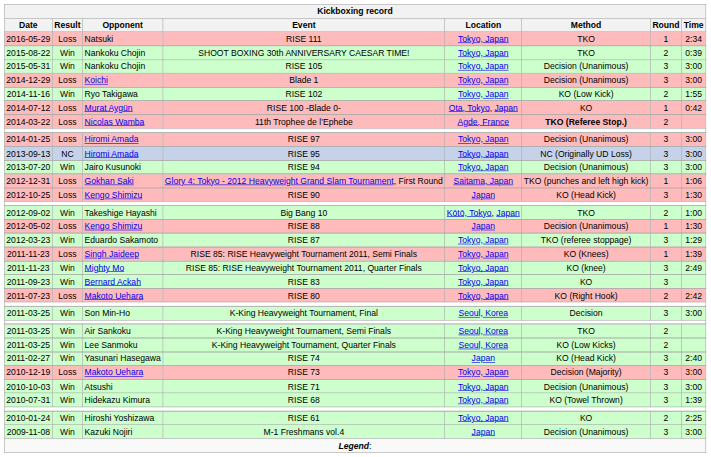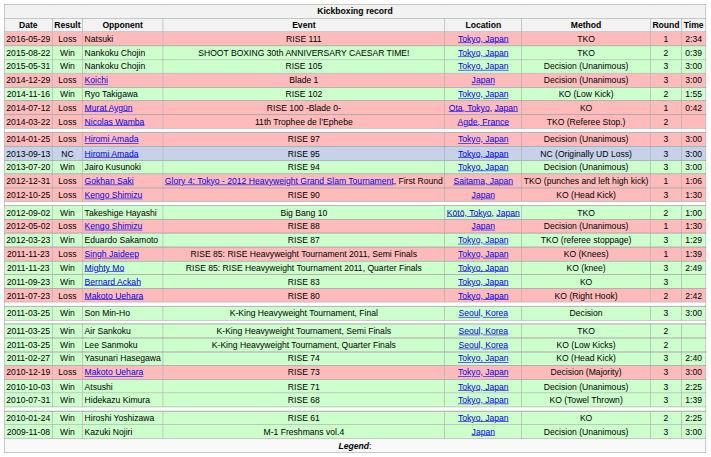Blade 1 | Kickboxing record / Location: Tokyo, Japan -> Japan
11th Trophee de l’Ephebe | Kickboxing record / Method: bold -> normal
RISE 74 | Kickboxing record / Location: Japan -> Tokyo, Japan
RISE 71 | Kickboxing record / Time: 3:00 -> 2:25
